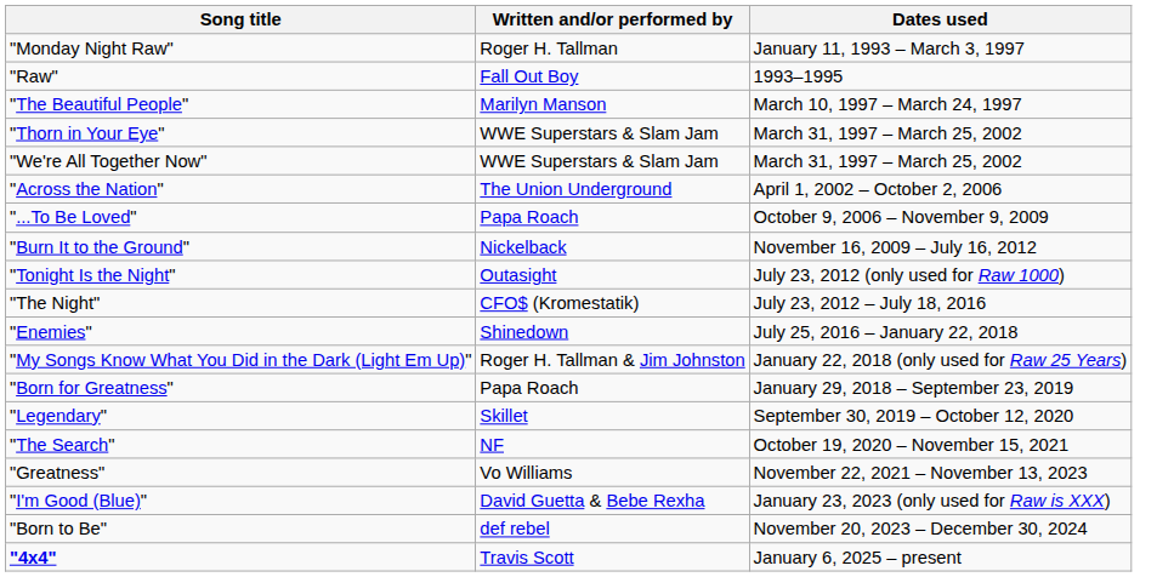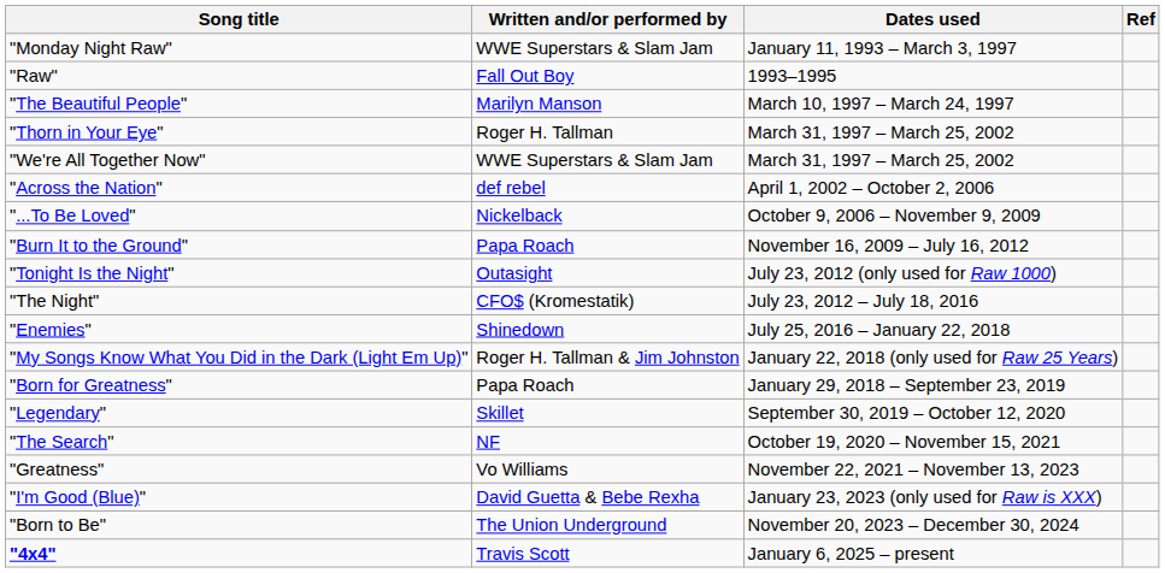+ column: Ref
"Monday Night Raw" | Written and/or performed by: Roger H. Tallman -> WWE Superstars & Slam Jam
"Thorn in Your Eye" | Written and/or performed by: WWE Superstars & Slam Jam -> Roger H. Tallman
"Across the Nation" | Written and/or performed by: The Union Underground -> def rebel
"...To Be Loved" | Written and/or performed by: Papa Roach -> Nickelback
"Burn It to the Ground" | Written and/or performed by: Nickelback -> Papa Roach
"Born to Be" | Written and/or performed by: def rebel -> The Union Underground
